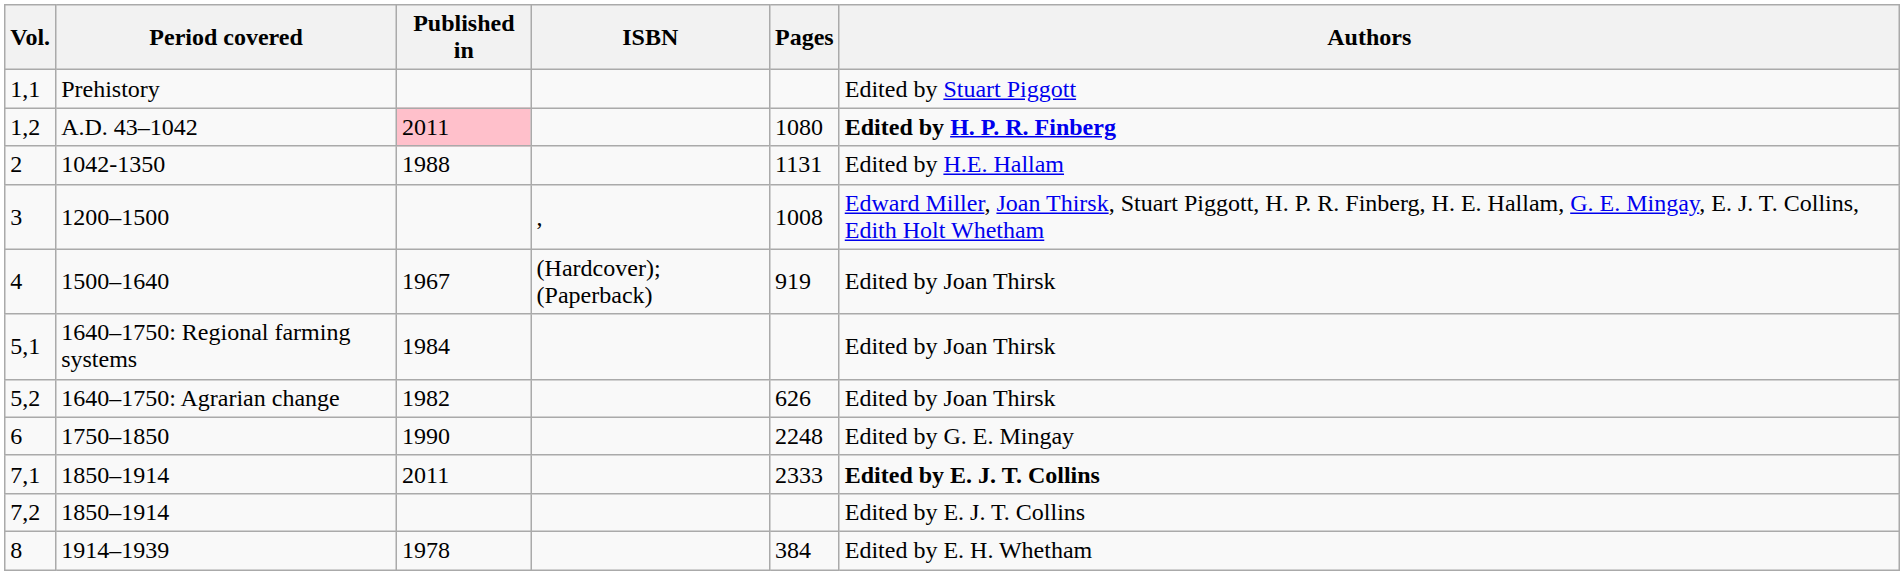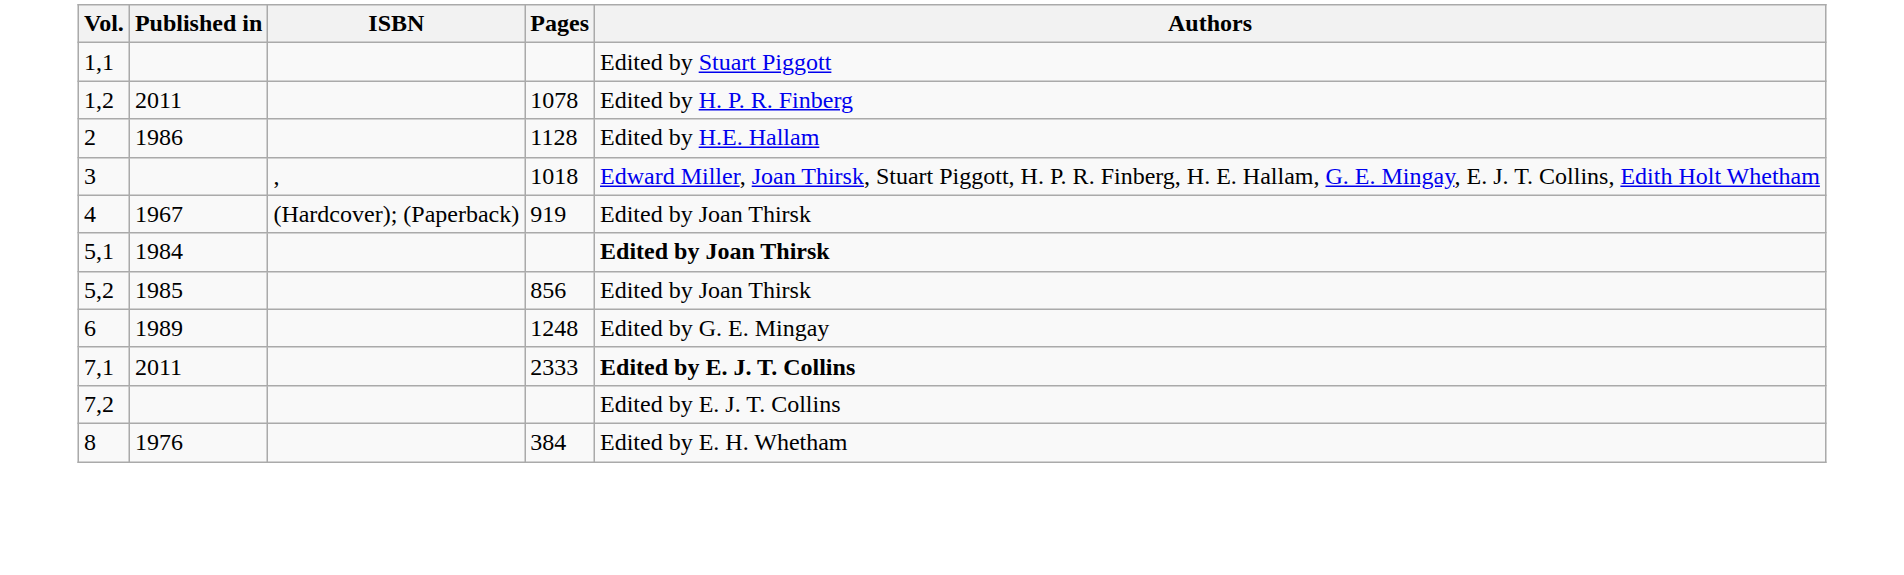- column: Period covered | Prehistory | A.D. 43–1042 | 1042-1350 | 1200–1500 | 1500–1640 | 1640–1750: Regional farming systems | 1640–1750: Agrarian change | 1750–1850 | 1850–1914 | 1850–1914 | 1914–1939
1,2 | Published in: pink background -> no background
1,2 | Pages: 1080 -> 1078
1,2 | Authors: bold -> normal
2 | Published in: 1988 -> 1986
2 | Pages: 1131 -> 1128
3 | Pages: 1008 -> 1018
5,1 | Authors: normal -> bold
5,2 | Published in: 1982 -> 1985
5,2 | Pages: 626 -> 856
6 | Published in: 1990 -> 1989
6 | Pages: 2248 -> 1248
8 | Published in: 1978 -> 1976
